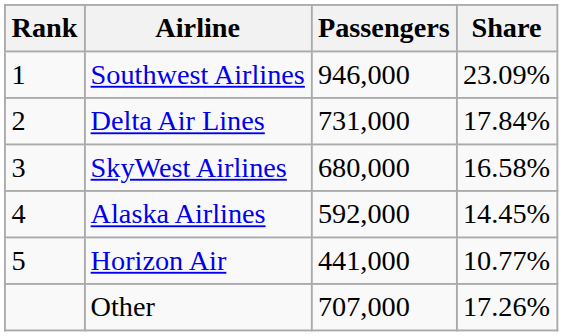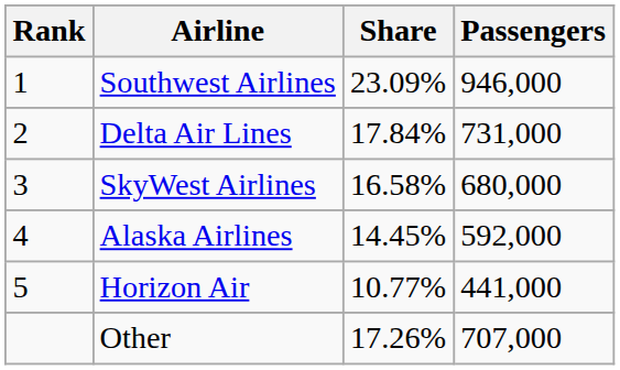columns swapped: Passengers <-> Share
